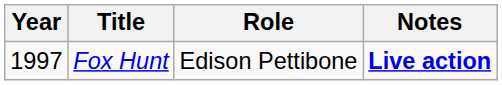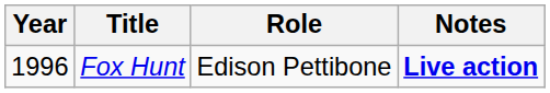Fox Hunt | Year: 1997 -> 1996
